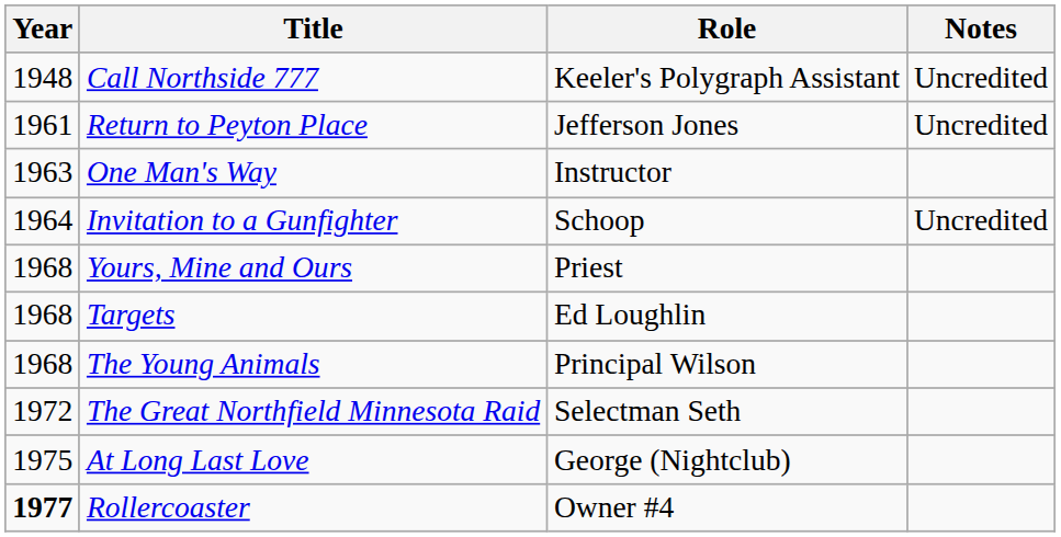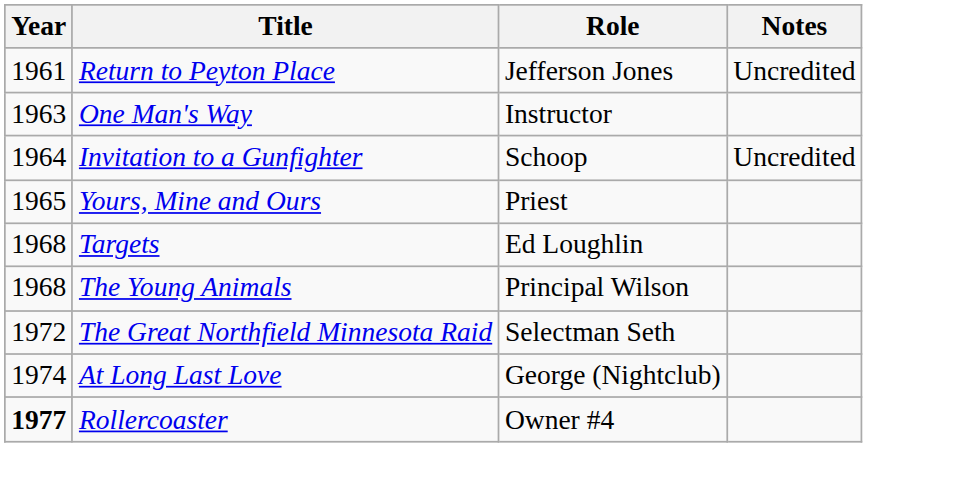- row: 1948 | Call Northside 777 | Keeler's Polygraph Assistant | Uncredited
Yours, Mine and Ours | Year: 1968 -> 1965
At Long Last Love | Year: 1975 -> 1974
